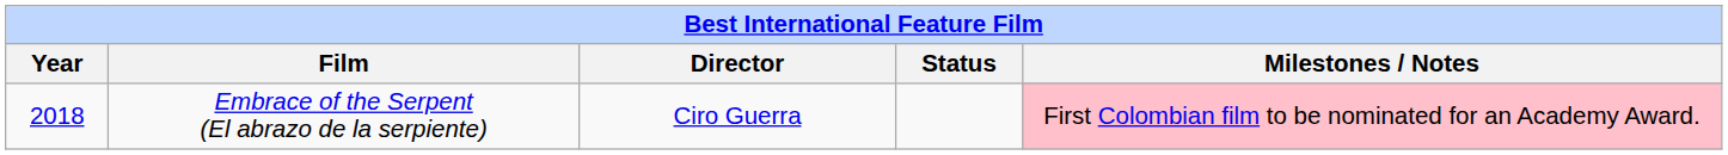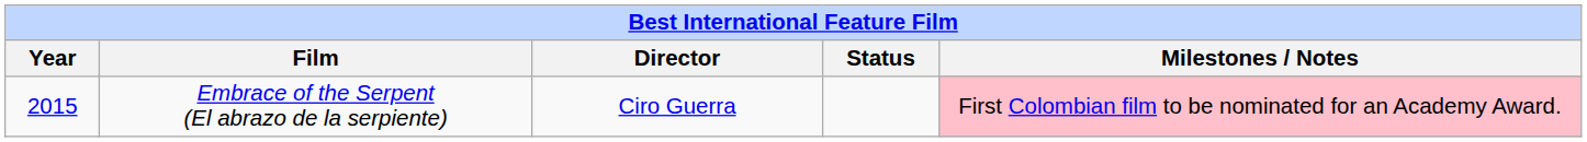Embrace of the Serpent (El abrazo de la serpiente) | Year: 2018 -> 2015
